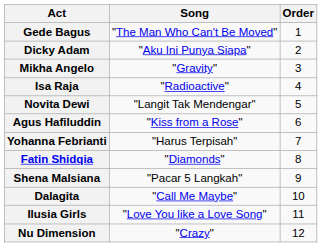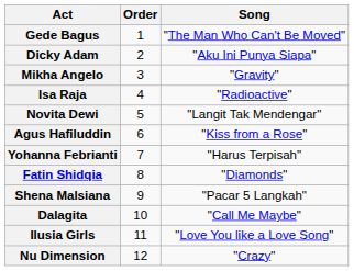columns swapped: Order <-> Song
